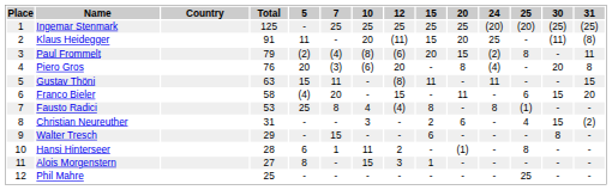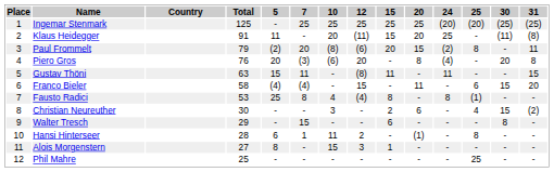Paul Frommelt | 7: (4) -> 20
Franco Bieler | 7: 20 -> (4)
Christian Neureuther | Total: 31 -> 30
